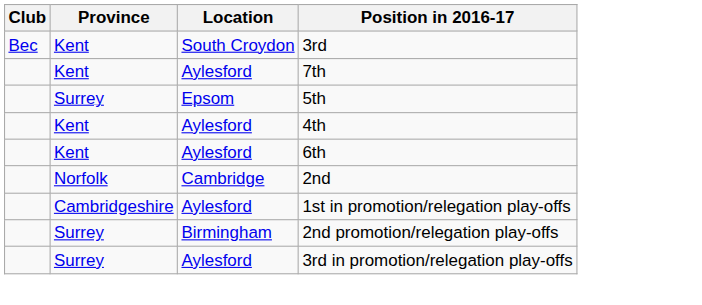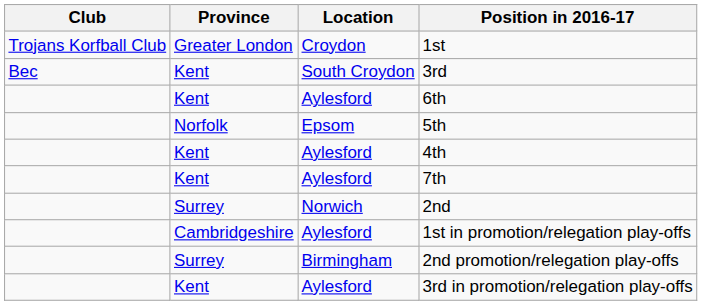+ row: Trojans Korfball Club | Greater London | Croydon | 1st
rows swapped: 7th <-> 6th
5th | Province: Surrey -> Norfolk
2nd | Province: Norfolk -> Surrey
2nd | Location: Cambridge -> Norwich
3rd in promotion/relegation play-offs | Province: Surrey -> Kent
